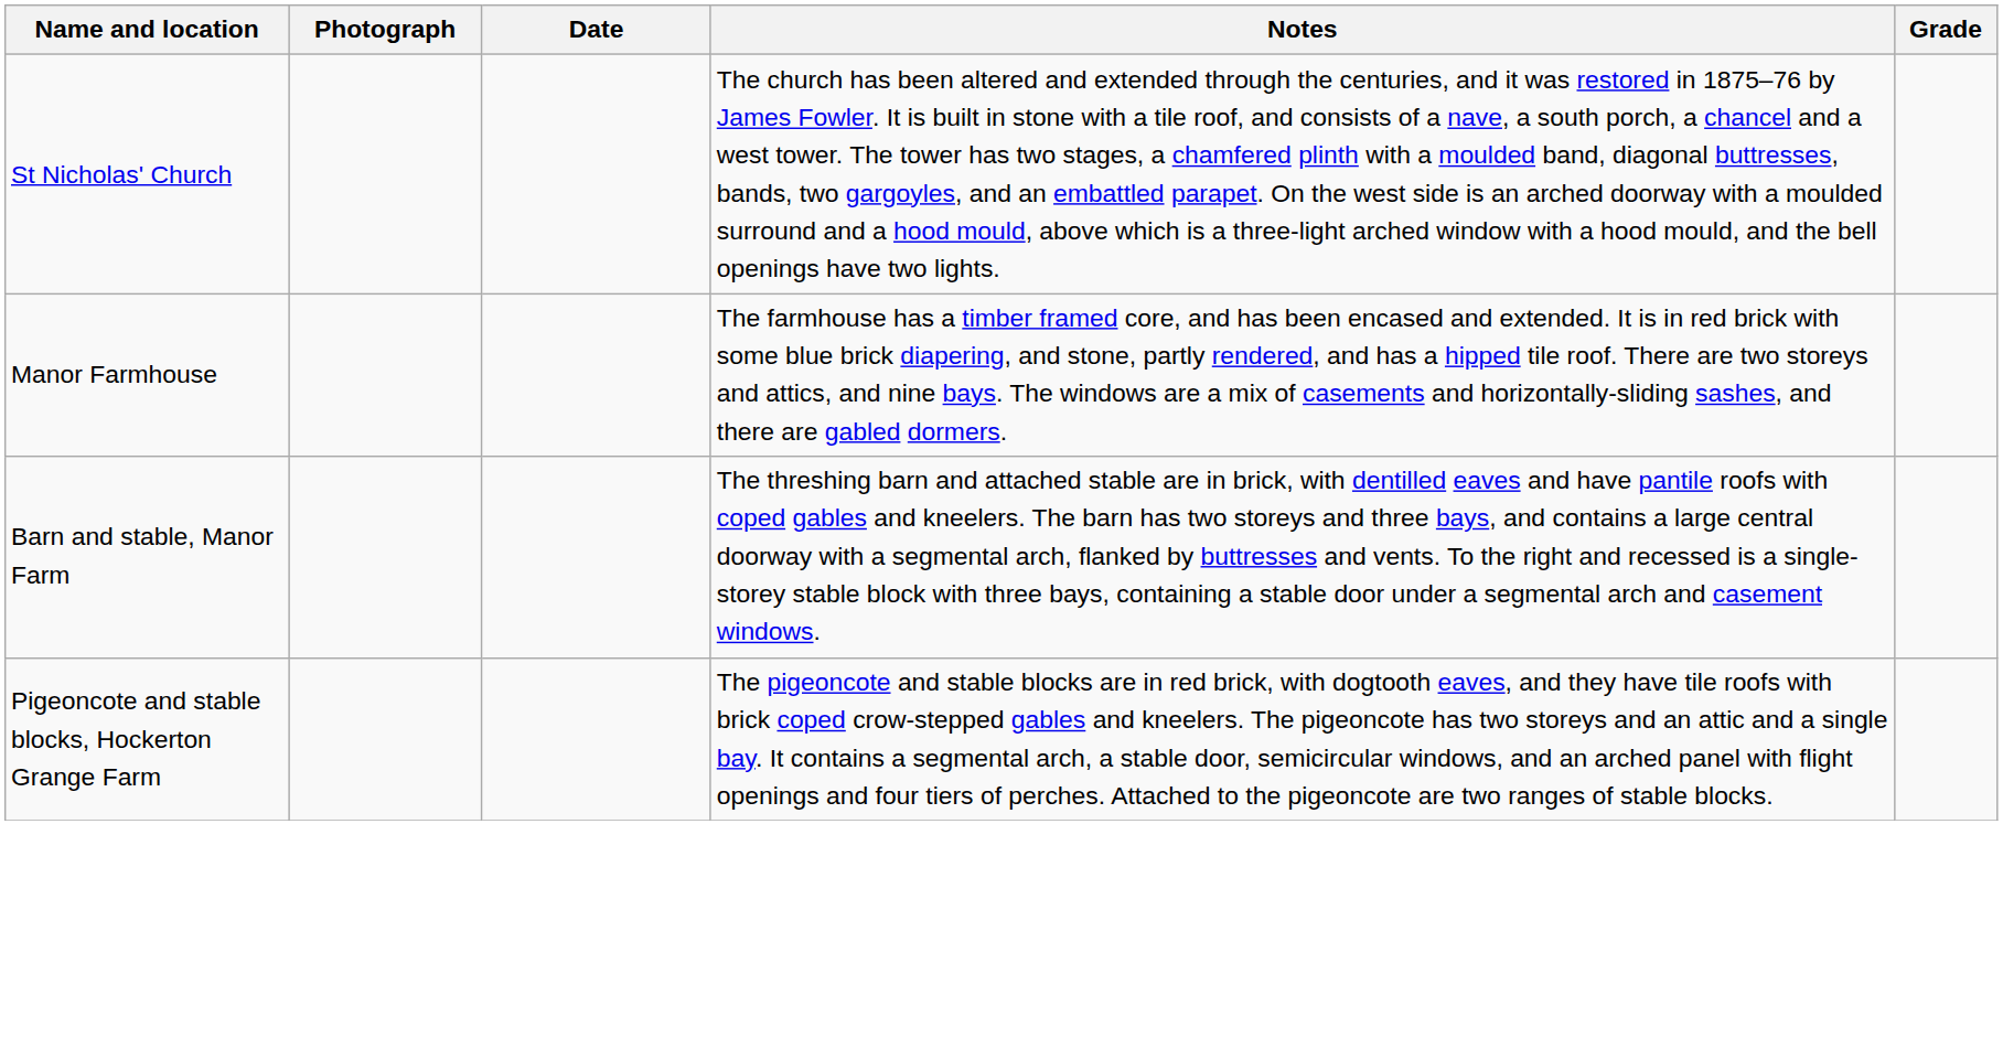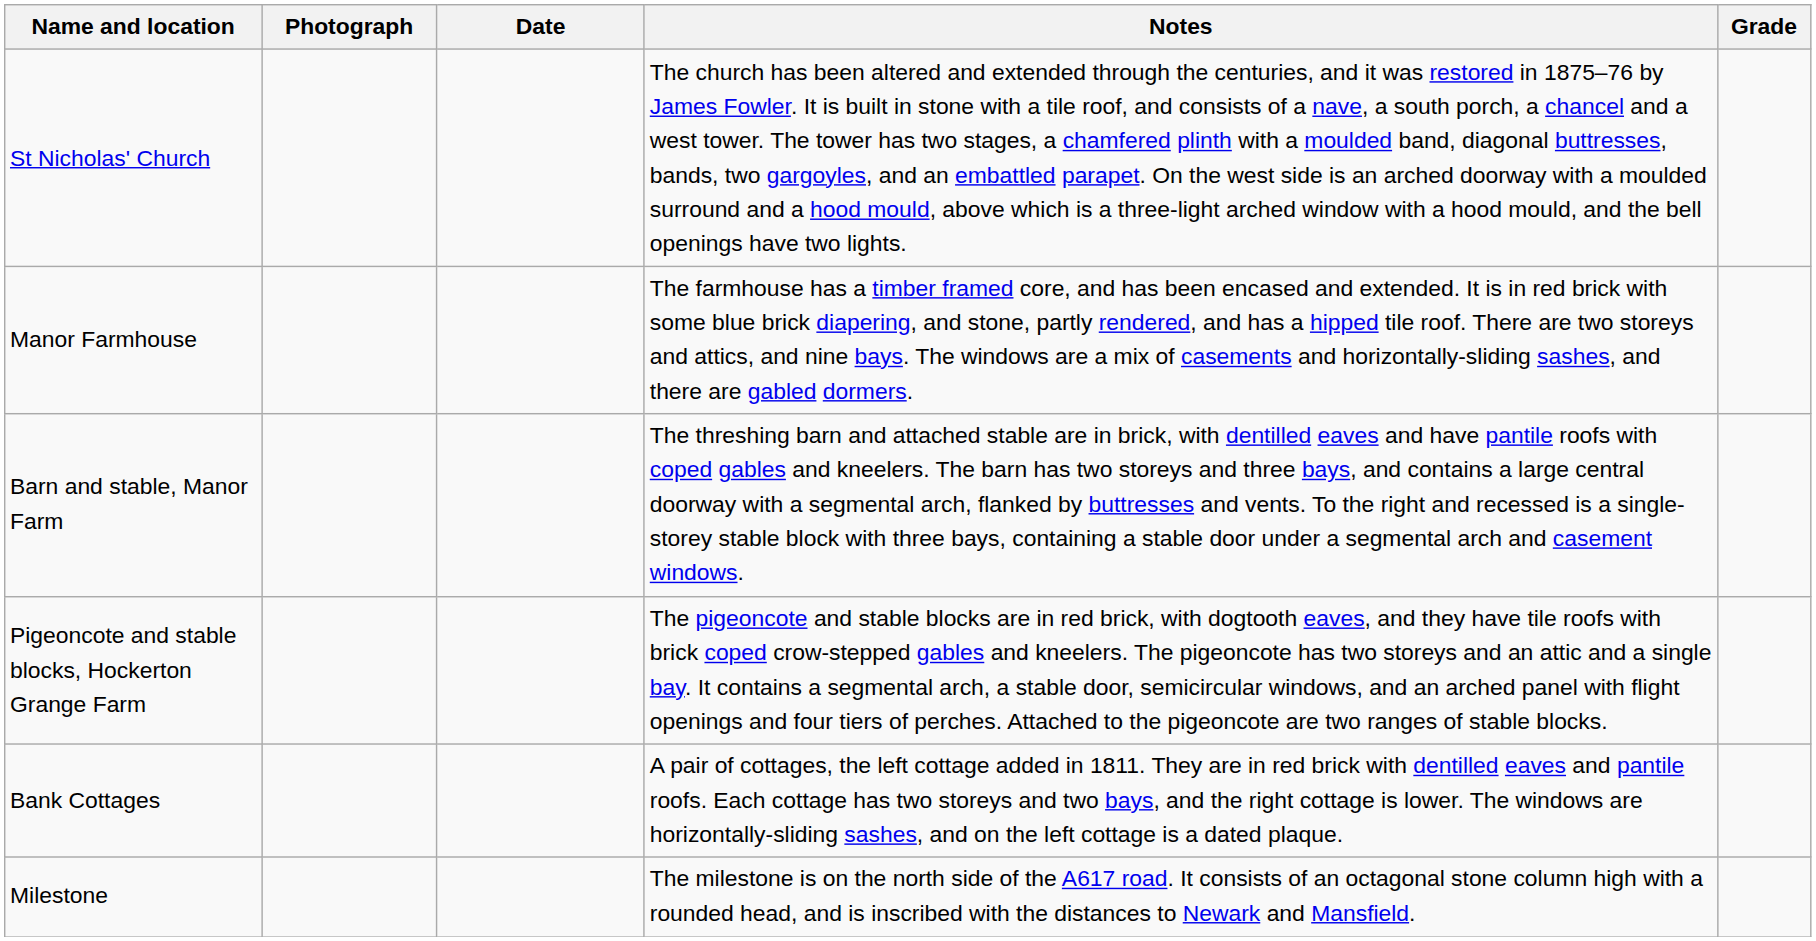+ row: Bank Cottages | A pair of cottages, the left cottage added in 1811. They are in red brick with dentilled eaves and pantile roofs. Each cottage has two storeys and two bays, and the right cottage is lower. The windows are horizontally-sliding sashes, and on the left cottage is a dated plaque.
+ row: Milestone | The milestone is on the north side of the A617 road. It consists of an octagonal stone column high with a rounded head, and is inscribed with the distances to Newark and Mansfield.
